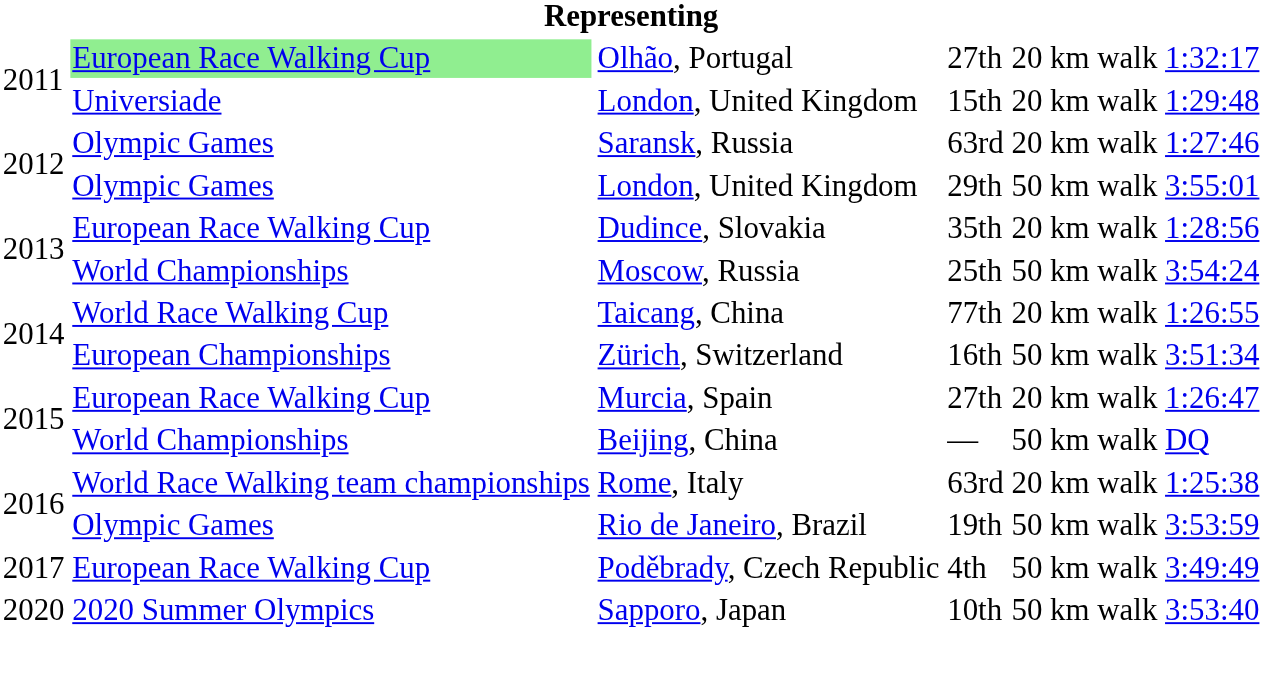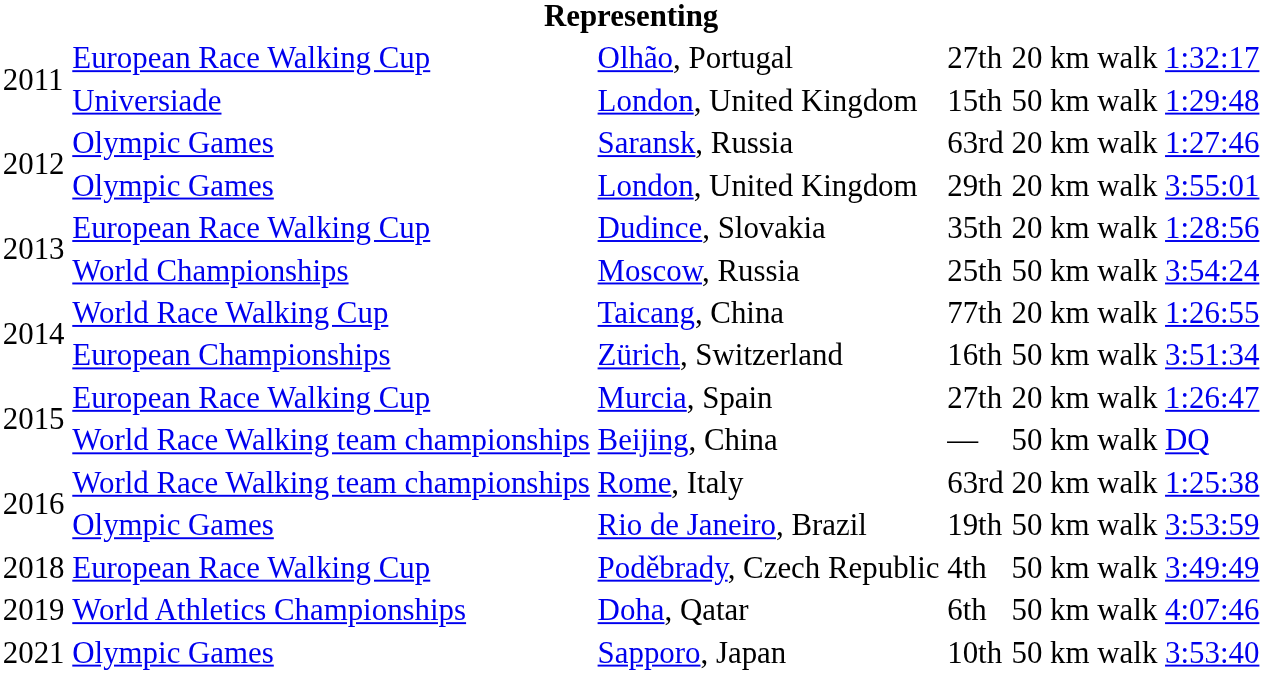Olhão, Portugal | column 2: lightgreen background -> no background
London, United Kingdom / 15th | column 5: 20 km walk -> 50 km walk
London, United Kingdom / 29th | column 5: 50 km walk -> 20 km walk
Beijing, China | column 2: World Championships -> World Race Walking team championships
Poděbrady, Czech Republic | column 1: 2017 -> 2018
+ row: 2019 | World Athletics Championships | Doha, Qatar | 6th | 50 km walk | 4:07:46
Sapporo, Japan | column 1: 2020 -> 2021
Sapporo, Japan | column 2: 2020 Summer Olympics -> Olympic Games
